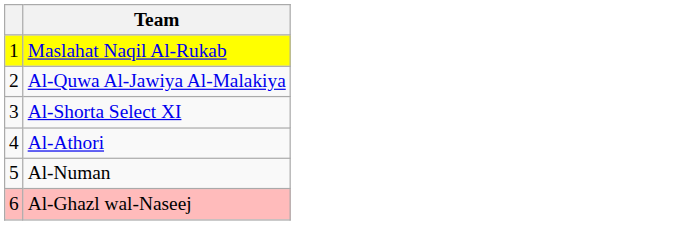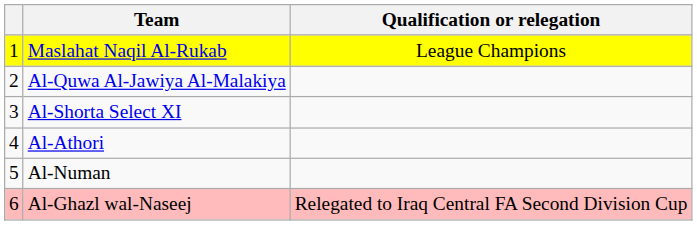+ column: Qualification or relegation | League Champions | Relegated to Iraq Central FA Second Division Cup
